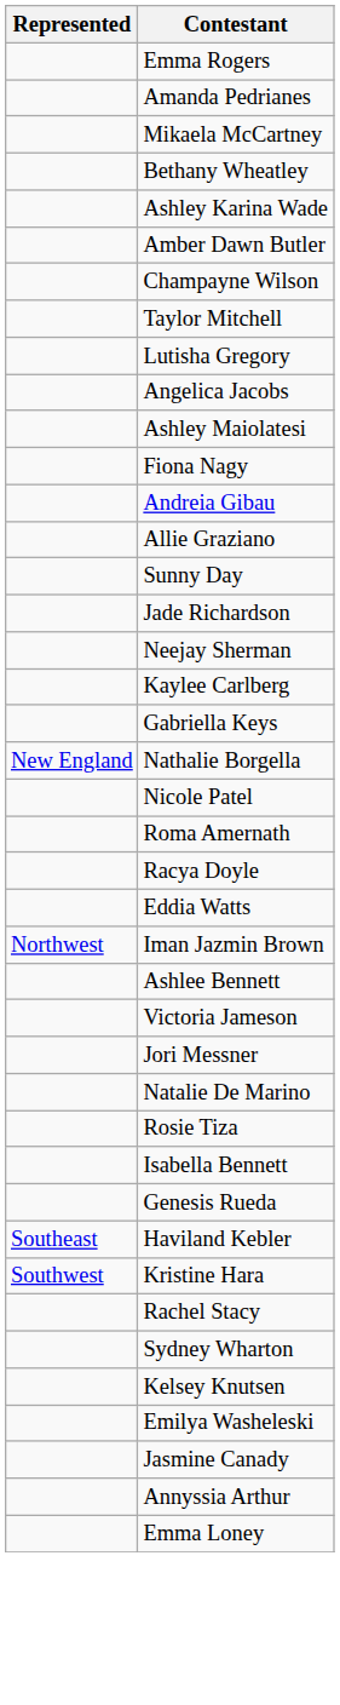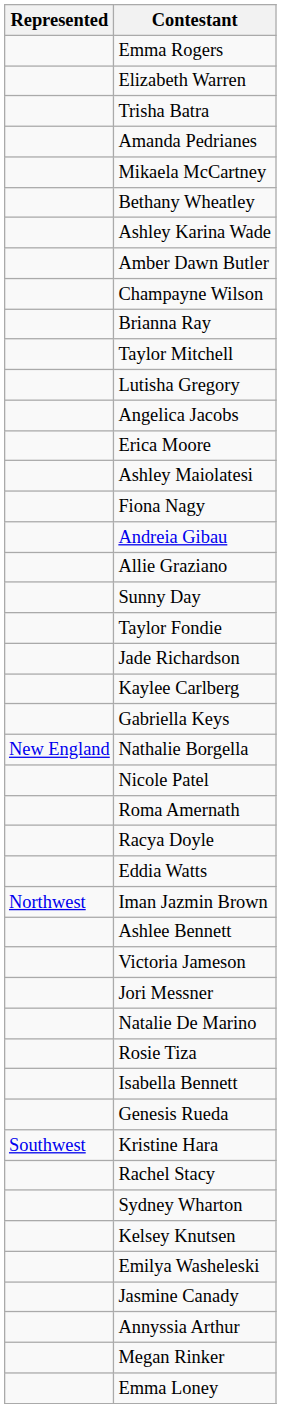+ row: Elizabeth Warren
+ row: Trisha Batra
+ row: Brianna Ray
+ row: Erica Moore
+ row: Taylor Fondie
- row: Neejay Sherman
- row: Southeast | Haviland Kebler
+ row: Megan Rinker
